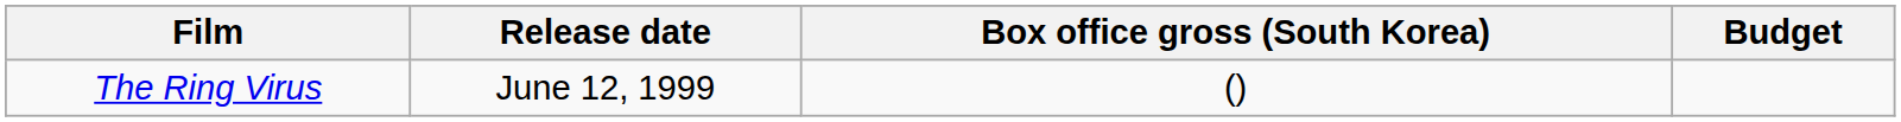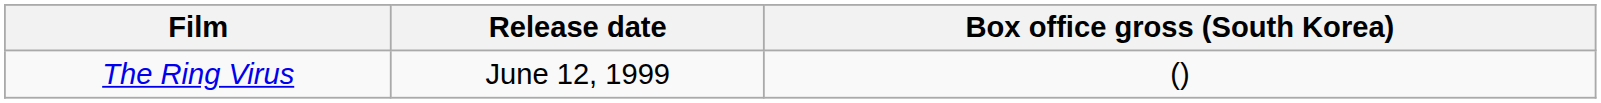- column: Budget
